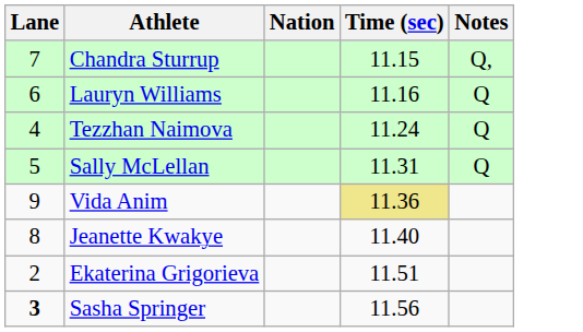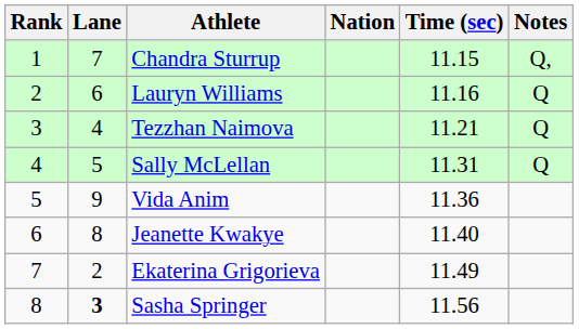+ column: Rank | 1 | 2 | 3 | 4 | 5 | 6 | 7 | 8
Tezzhan Naimova | Time (sec): 11.24 -> 11.21
Vida Anim | Time (sec): khaki background -> no background
Ekaterina Grigorieva | Time (sec): 11.51 -> 11.49
